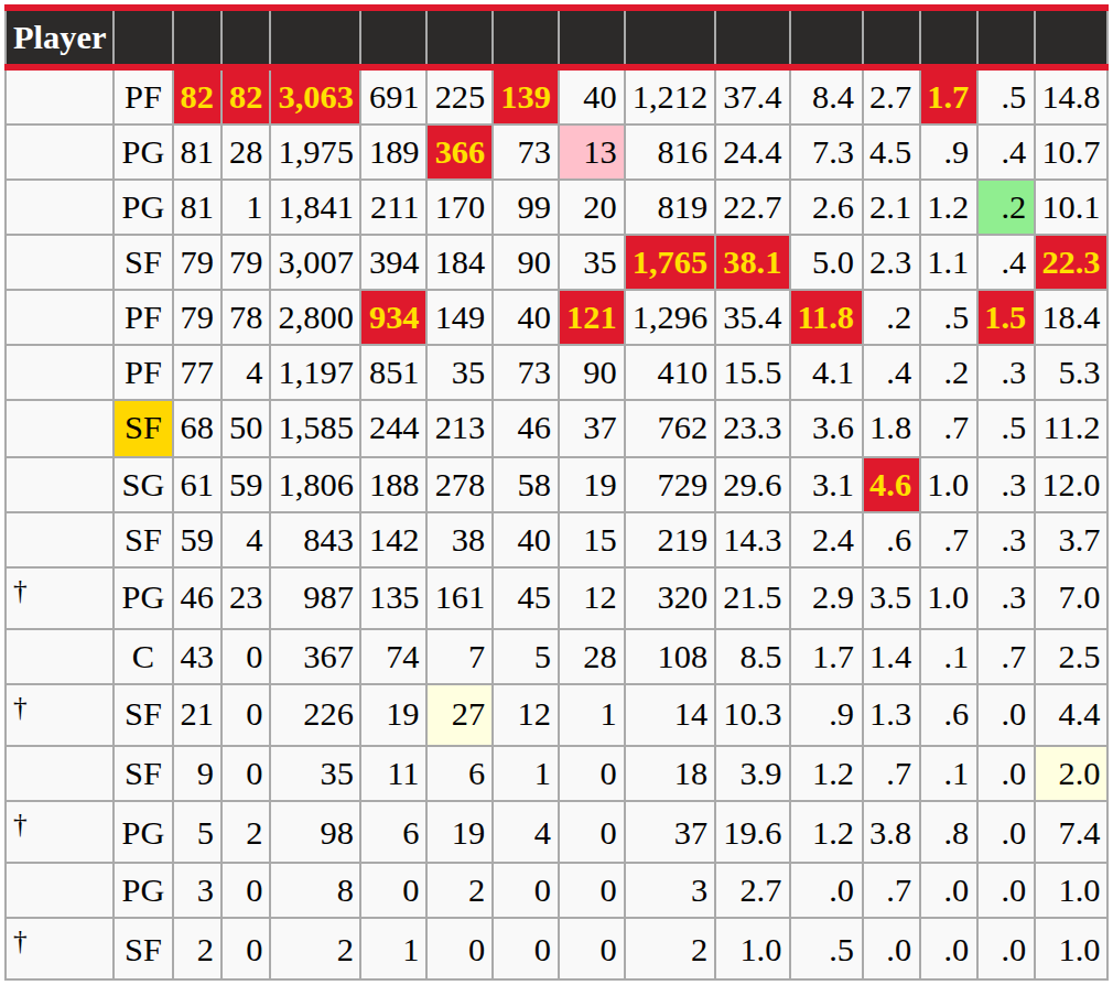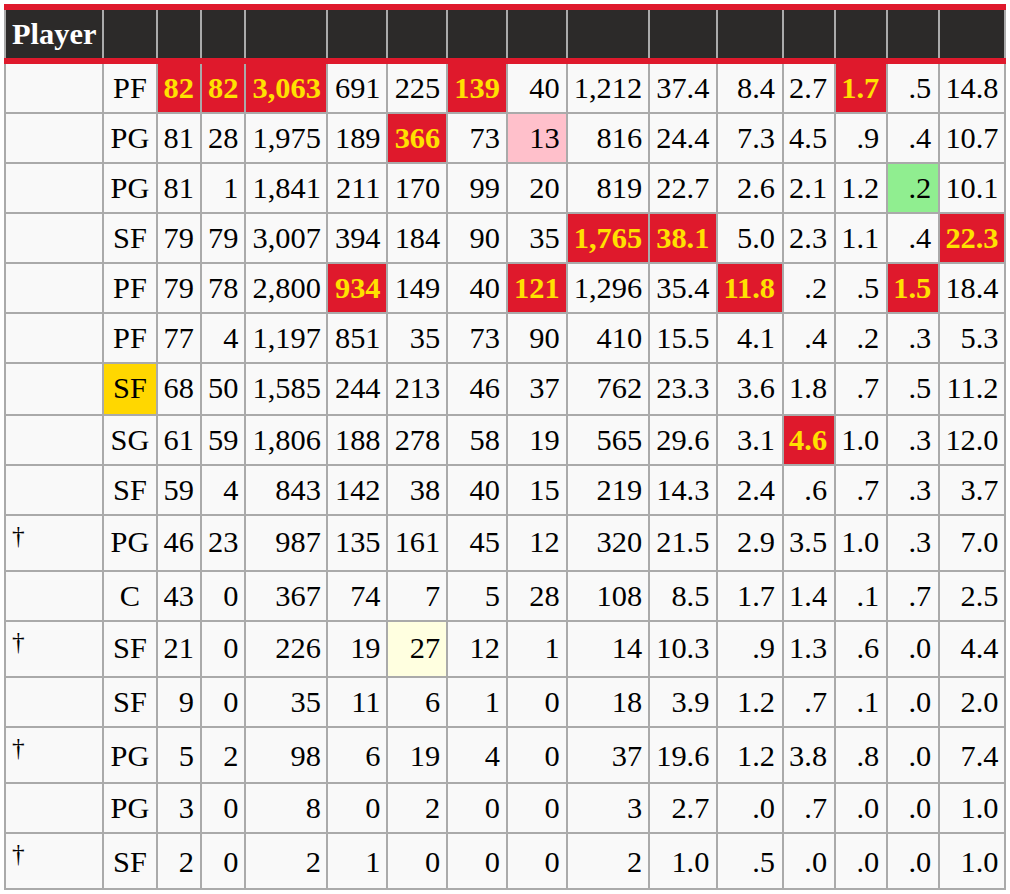61 | column 10: 729 -> 565
9 | column 16: lightyellow background -> no background
